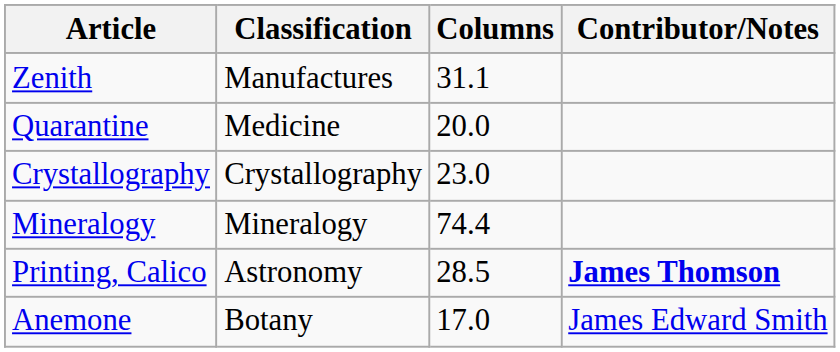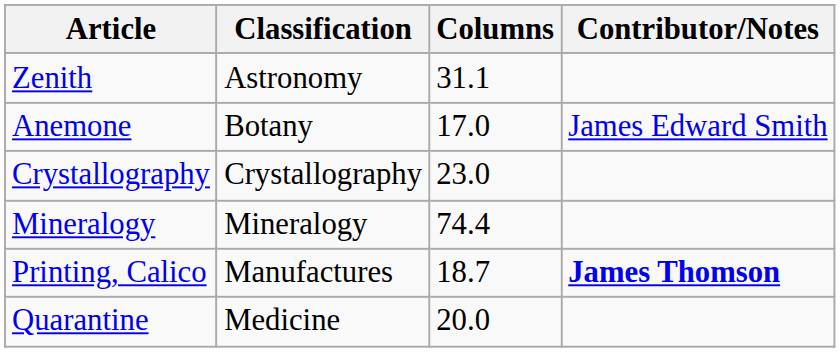Zenith | Classification: Manufactures -> Astronomy
rows swapped: Anemone <-> Quarantine
Printing, Calico | Classification: Astronomy -> Manufactures
Printing, Calico | Columns: 28.5 -> 18.7
